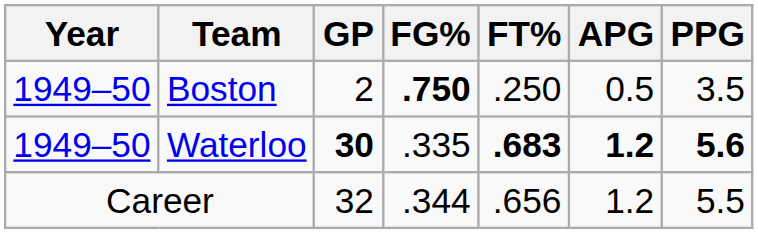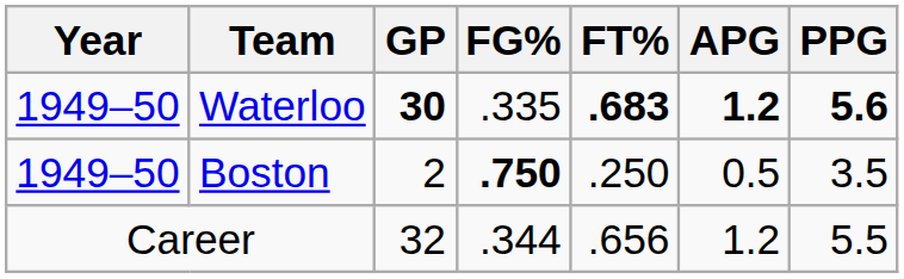rows swapped: Boston <-> Waterloo
